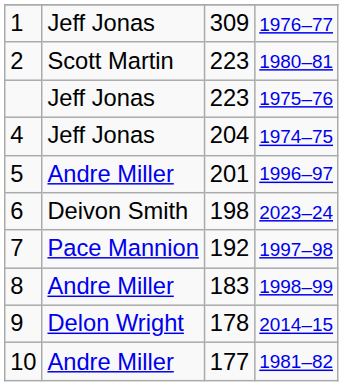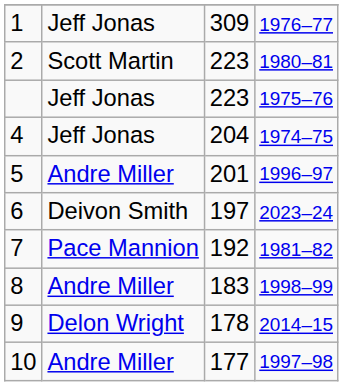6 | column 3: 198 -> 197
7 | column 4: 1997–98 -> 1981–82
10 | column 4: 1981–82 -> 1997–98
